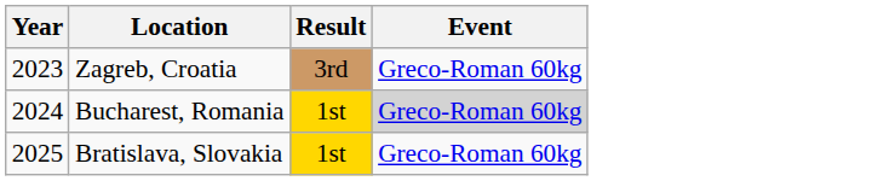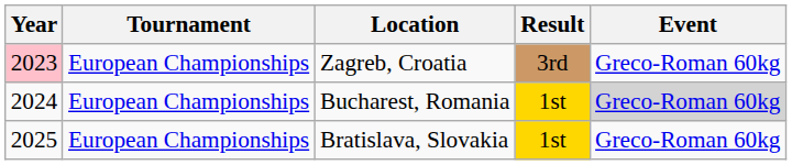+ column: Tournament | European Championships | European Championships | European Championships
Zagreb, Croatia | Year: no background -> pink background
